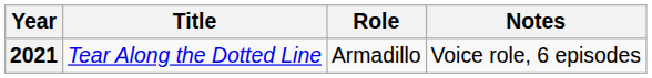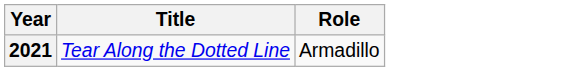- column: Notes | Voice role, 6 episodes
